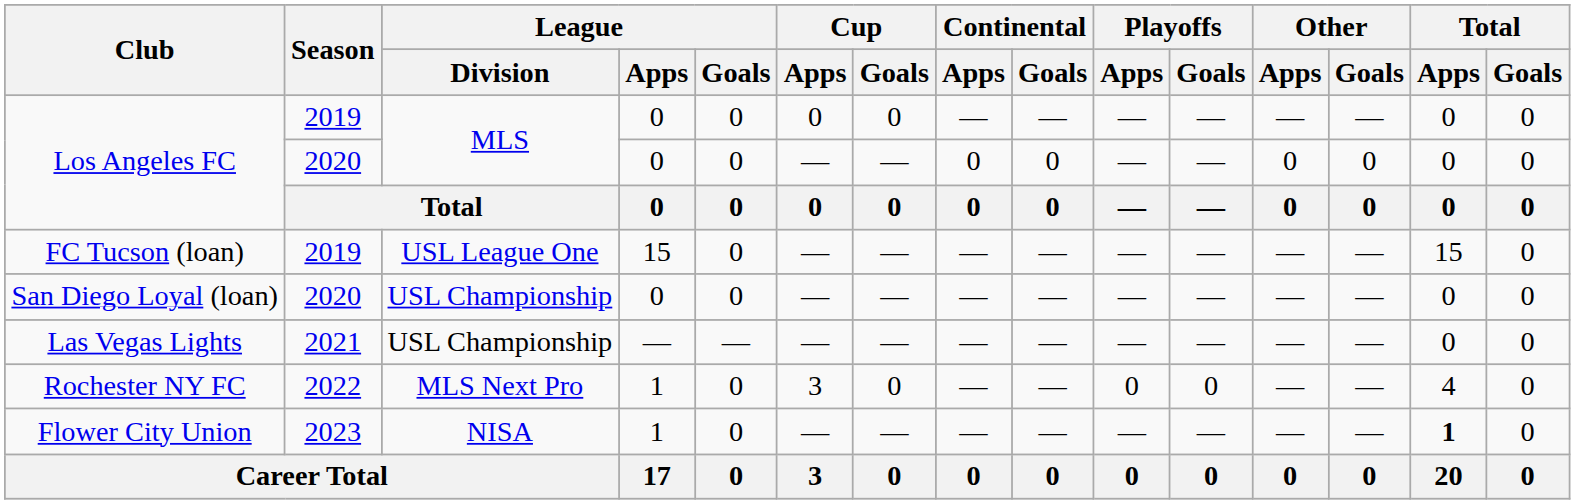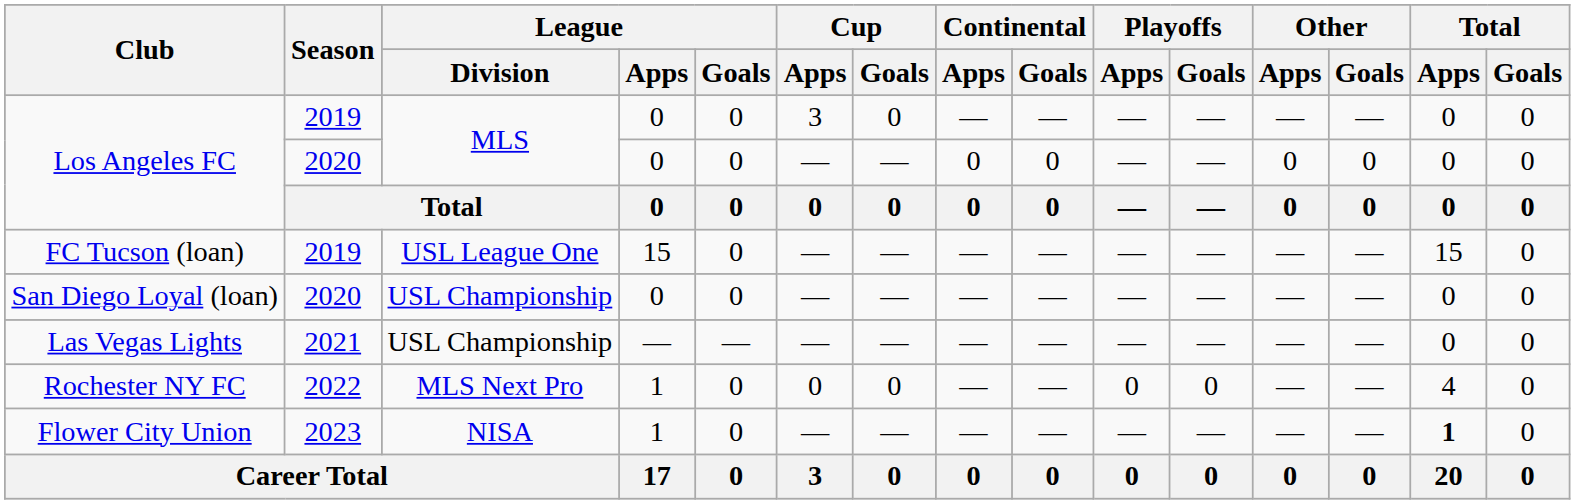Los Angeles FC / 2019 | Cup / Apps: 0 -> 3
Rochester NY FC | Cup / Apps: 3 -> 0
